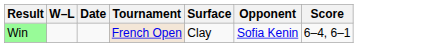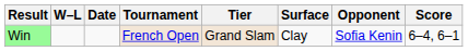+ column: Tier | Grand Slam
